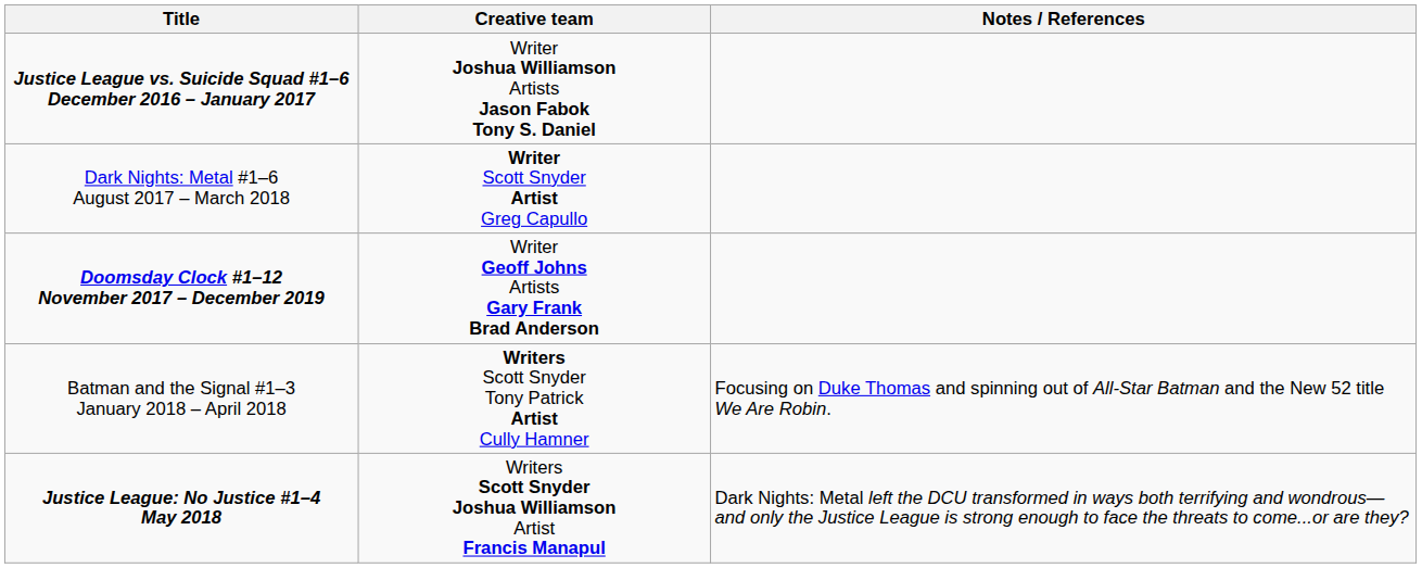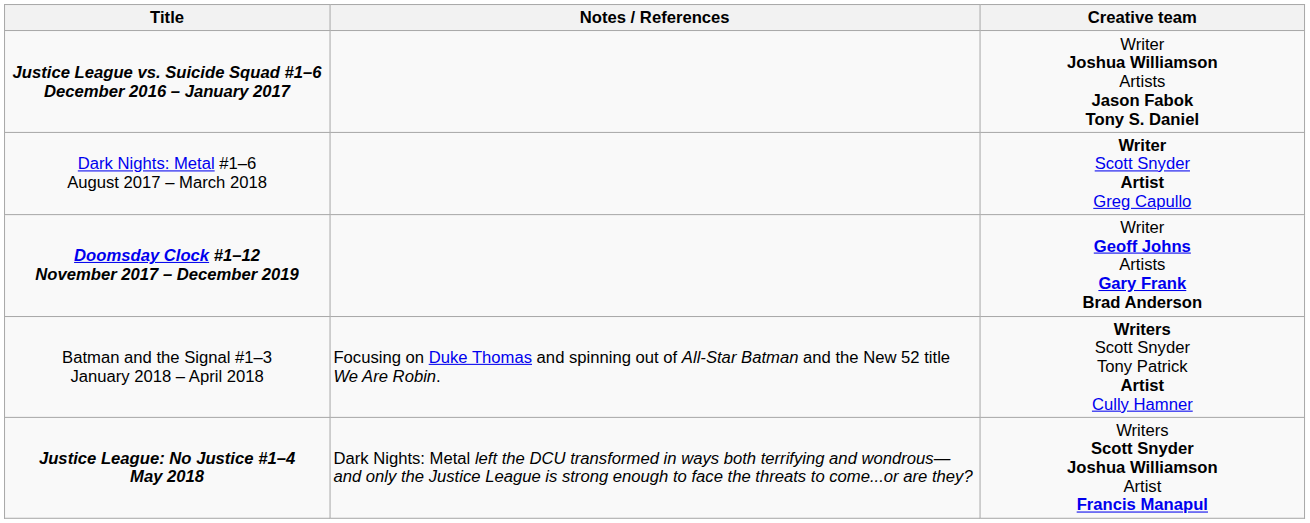columns swapped: Creative team <-> Notes / References
